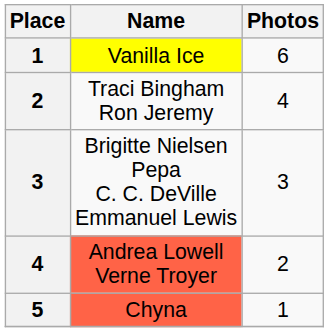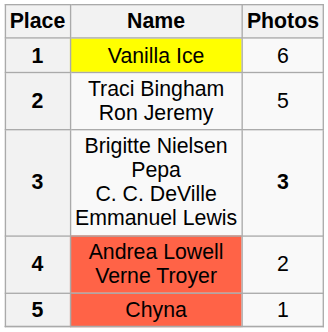Traci Bingham Ron Jeremy | Photos: 4 -> 5
Brigitte Nielsen Pepa C. C. DeVille Emmanuel Lewis | Photos: normal -> bold
